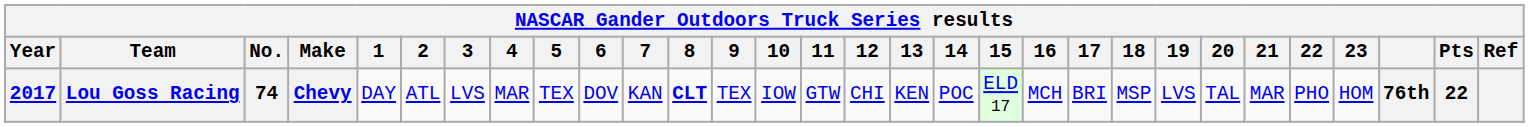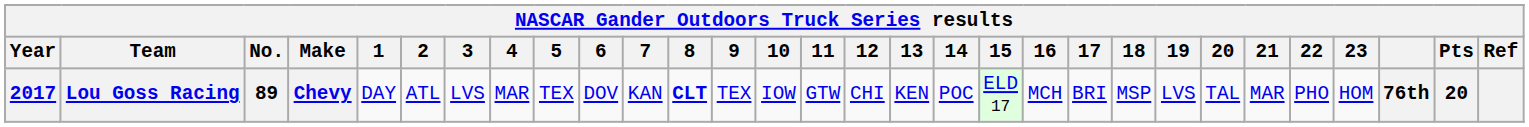Lou Goss Racing | No.: 74 -> 89
Lou Goss Racing | Pts: 22 -> 20
